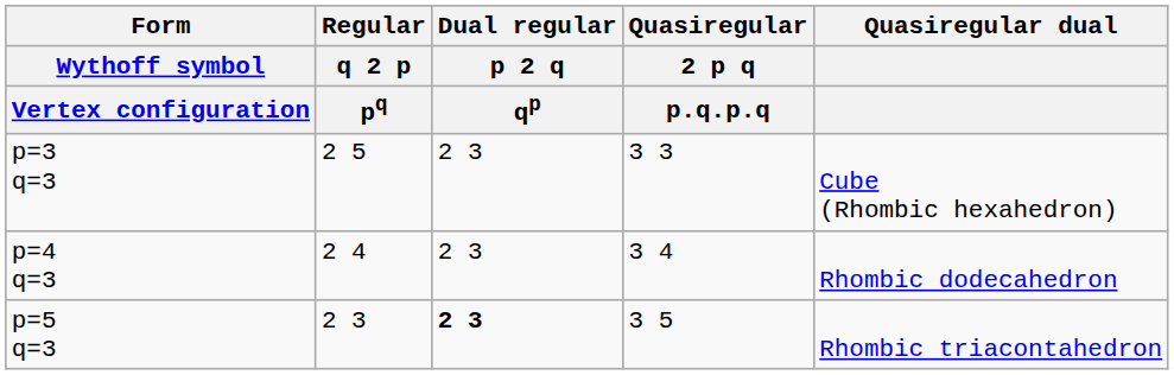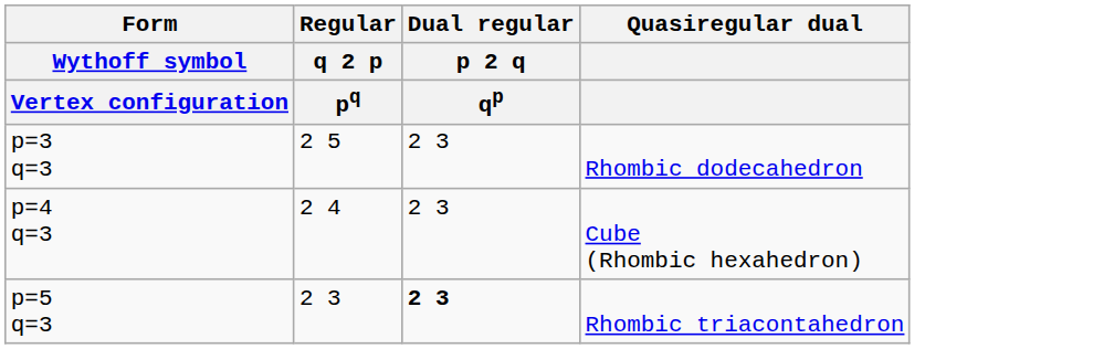- column: Quasiregular | 2 p q | p.q.p.q | 3 3 | 3 4 | 3 5
p=3 q=3 | Quasiregular dual: Cube (Rhombic hexahedron) -> Rhombic dodecahedron
p=4 q=3 | Quasiregular dual: Rhombic dodecahedron -> Cube (Rhombic hexahedron)
